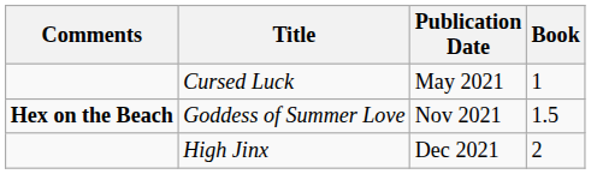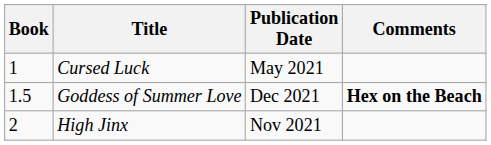columns swapped: Book <-> Comments
Goddess of Summer Love | Publication Date: Nov 2021 -> Dec 2021
High Jinx | Publication Date: Dec 2021 -> Nov 2021
